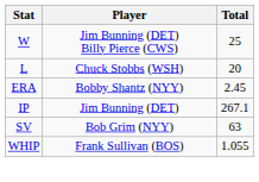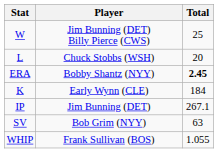ERA | Total: normal -> bold
+ row: K | Early Wynn (CLE) | 184
